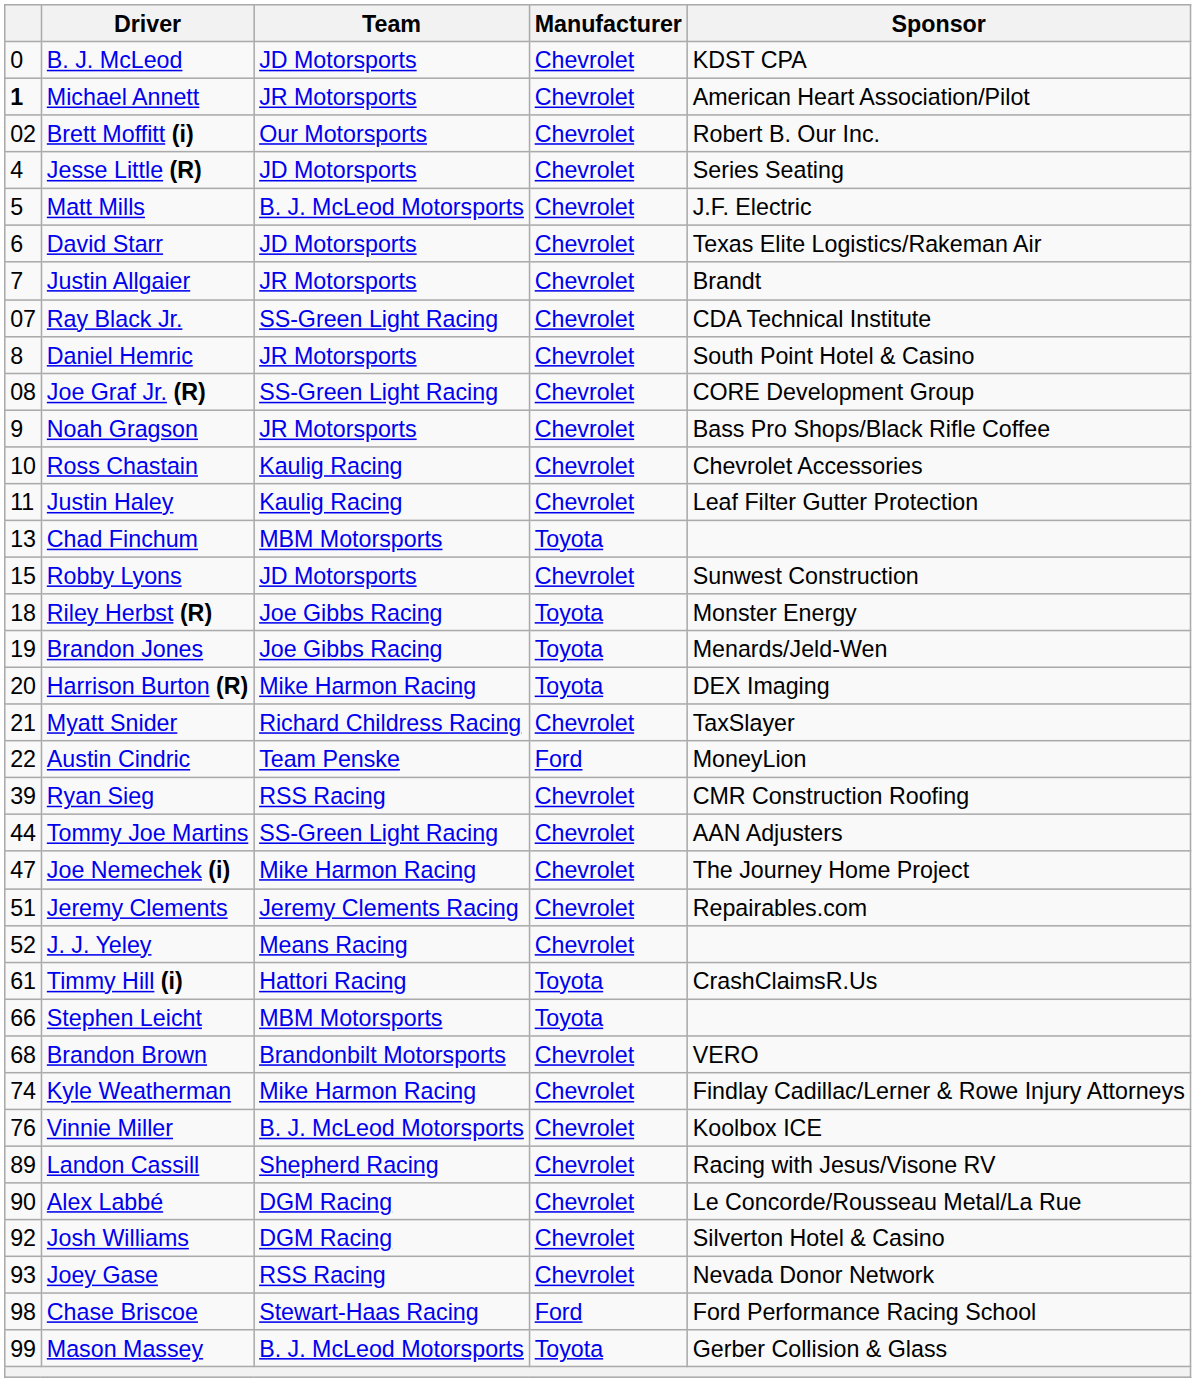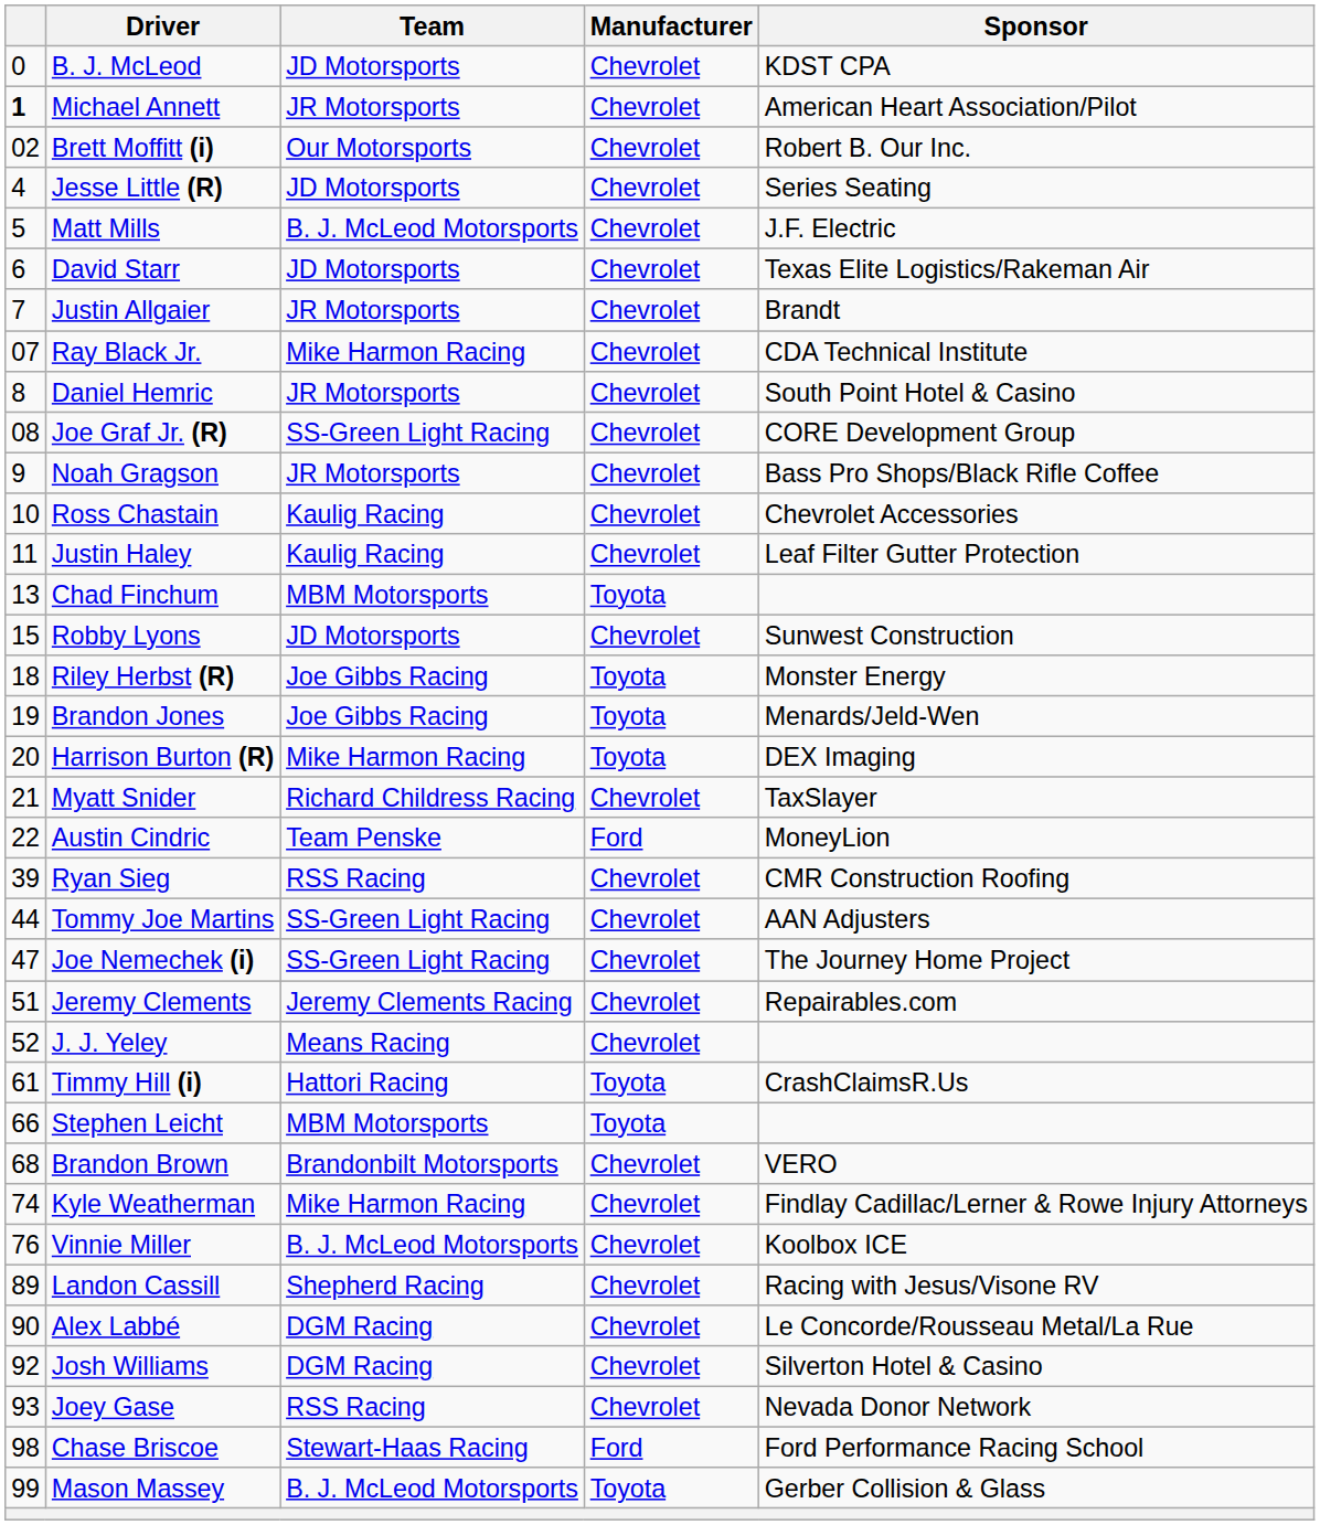Ray Black Jr. | Team: SS-Green Light Racing -> Mike Harmon Racing
Joe Nemechek (i) | Team: Mike Harmon Racing -> SS-Green Light Racing
